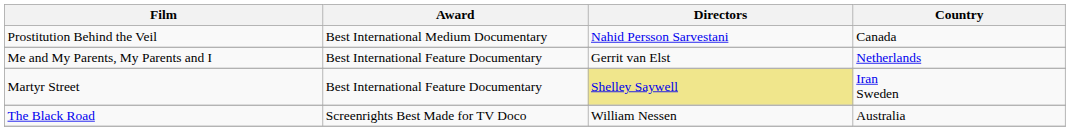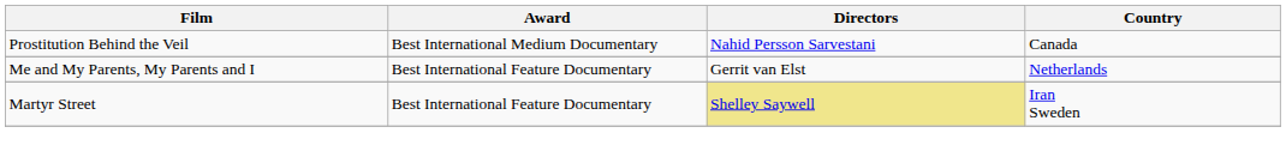- row: The Black Road | Screenrights Best Made for TV Doco | William Nessen | Australia
